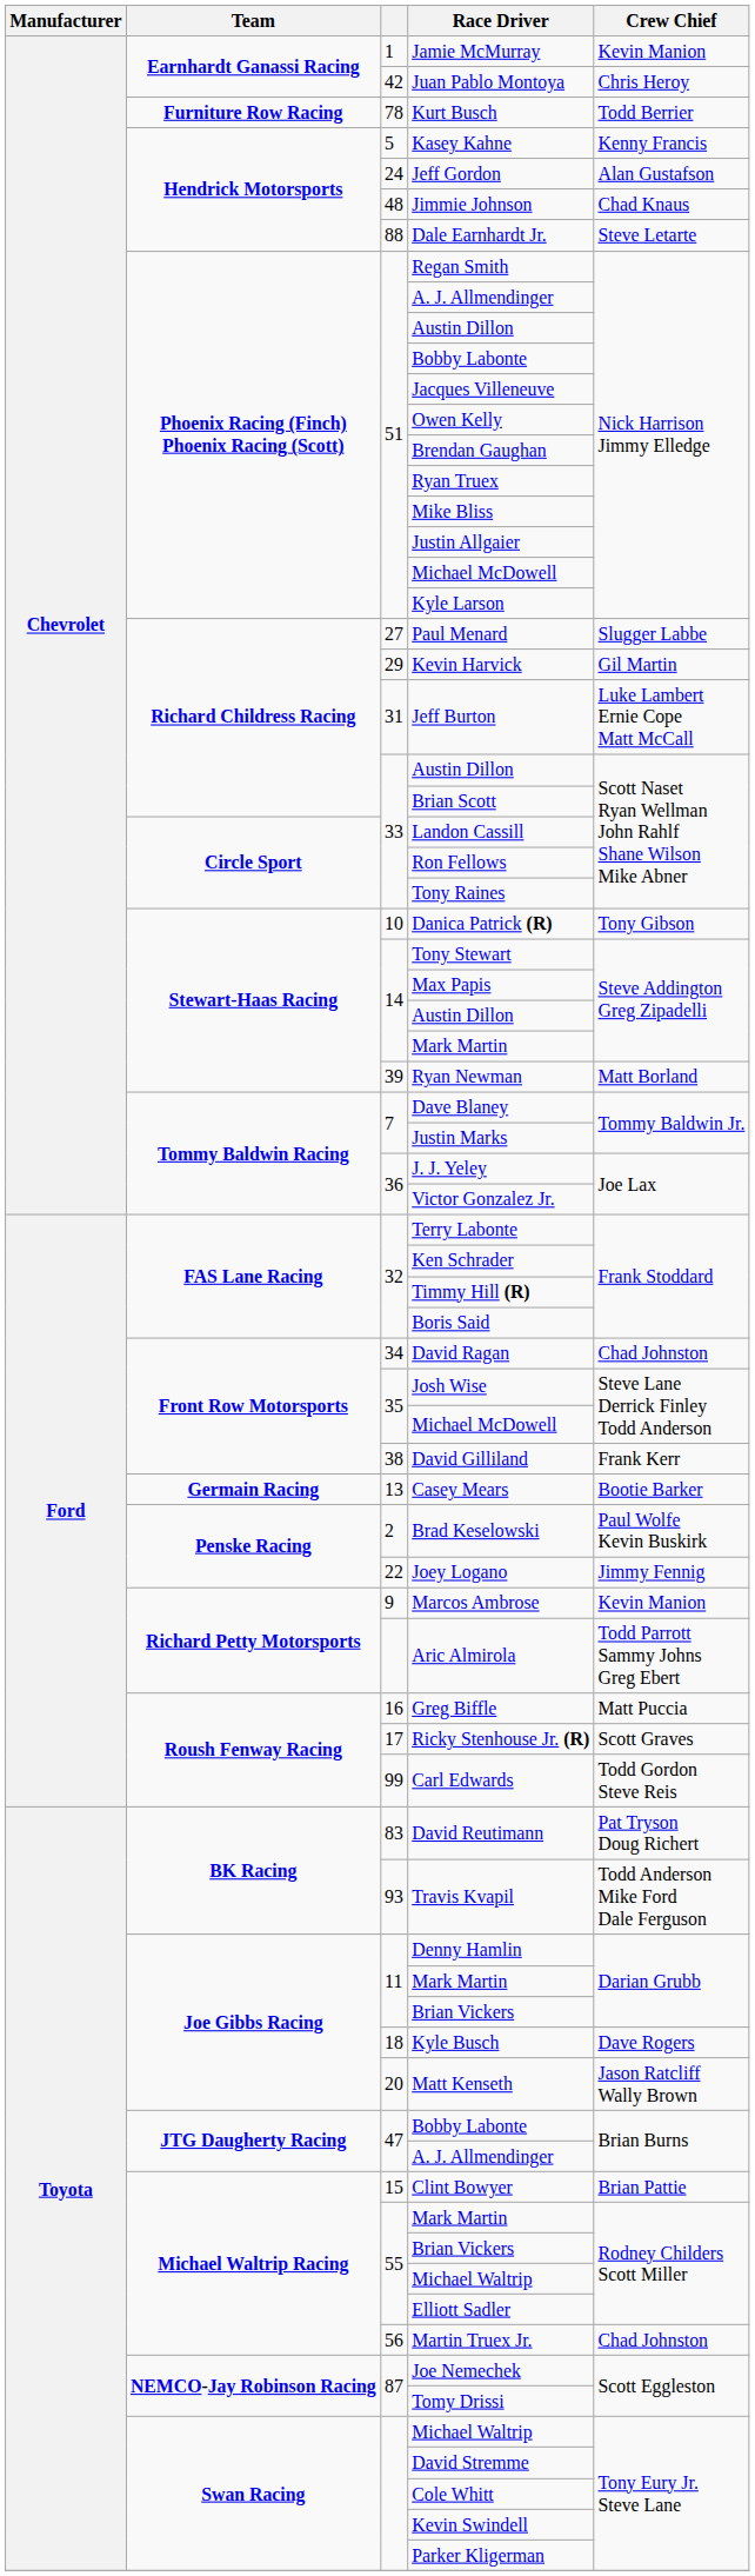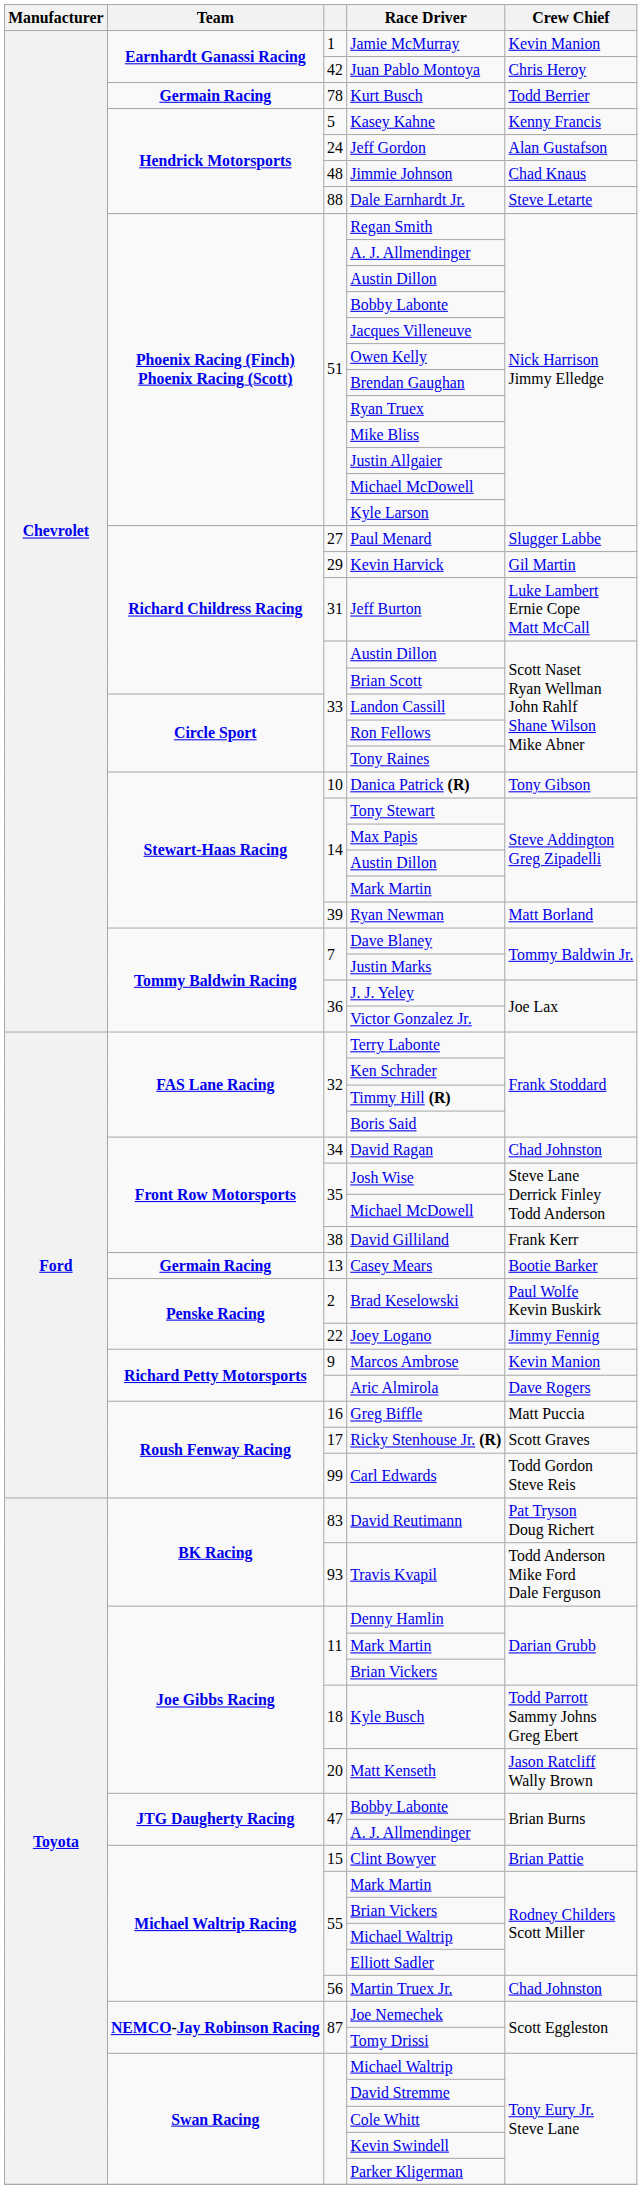Kurt Busch | Team: Furniture Row Racing -> Germain Racing
Aric Almirola | Crew Chief: Todd Parrott Sammy Johns Greg Ebert -> Dave Rogers
Kyle Busch | Crew Chief: Dave Rogers -> Todd Parrott Sammy Johns Greg Ebert
